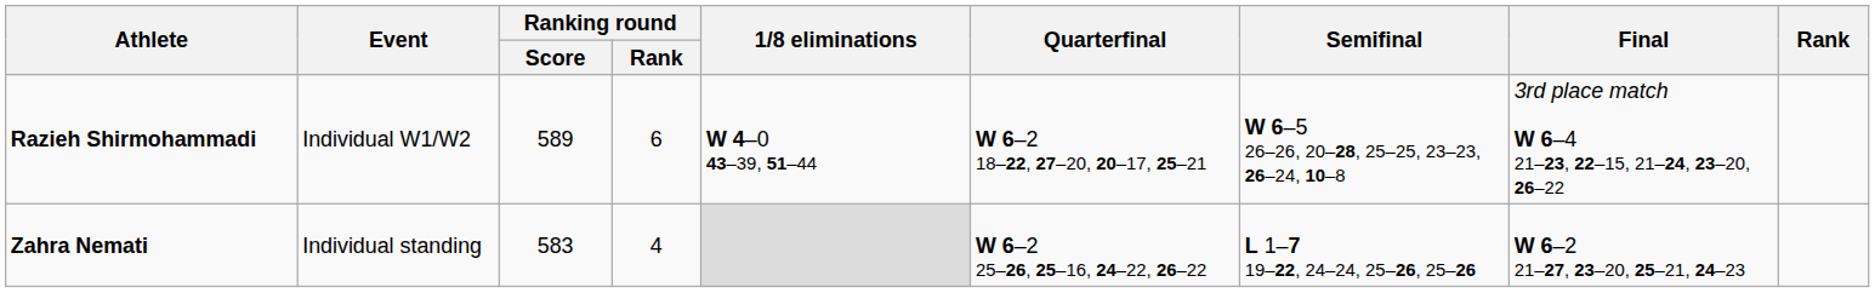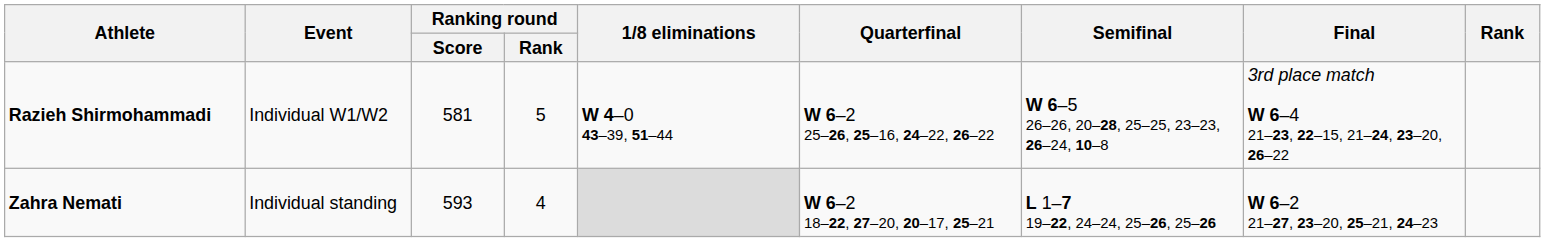Razieh Shirmohammadi | Ranking round / Score: 589 -> 581
Razieh Shirmohammadi | Ranking round / Rank: 6 -> 5
Razieh Shirmohammadi | Quarterfinal: W 6–2 18–22, 27–20, 20–17, 25–21 -> W 6–2 25–26, 25–16, 24–22, 26–22
Zahra Nemati | Ranking round / Score: 583 -> 593
Zahra Nemati | Quarterfinal: W 6–2 25–26, 25–16, 24–22, 26–22 -> W 6–2 18–22, 27–20, 20–17, 25–21
